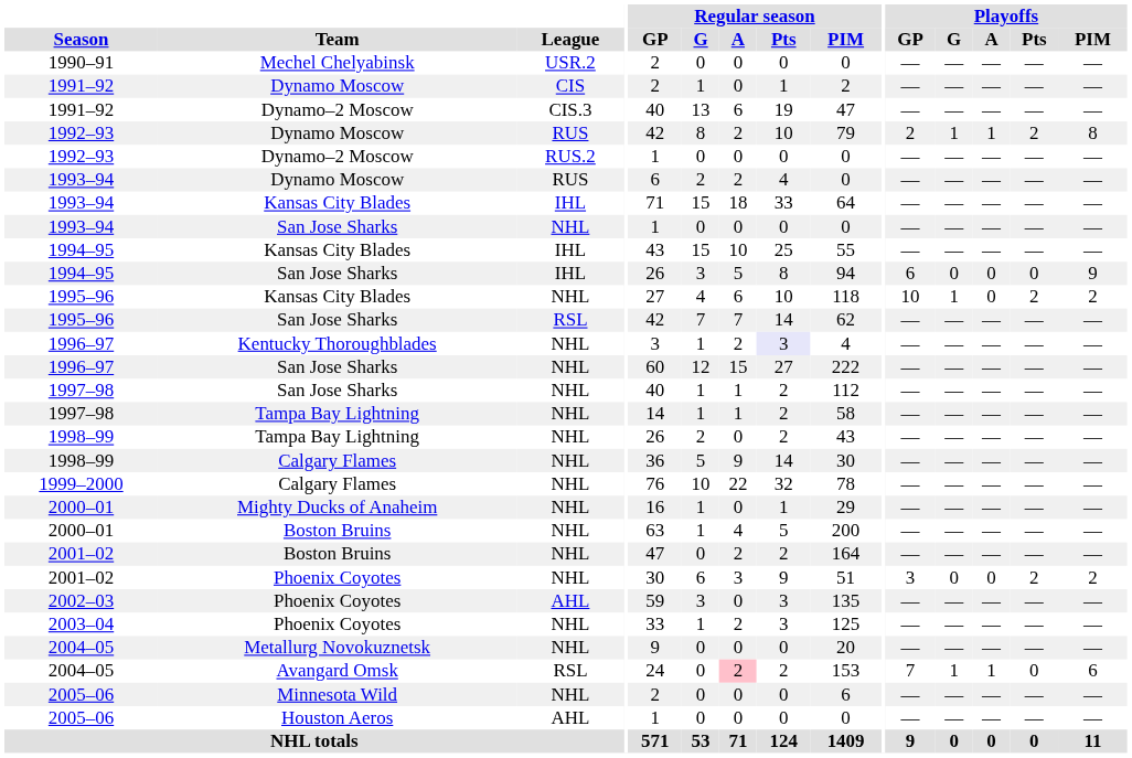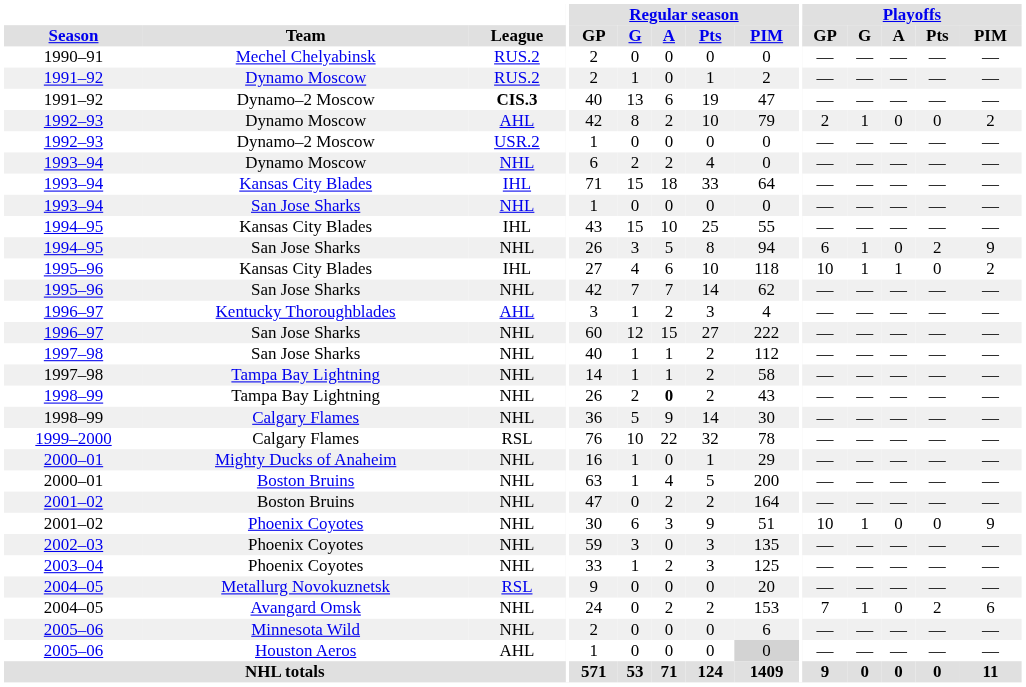1990–91 | League: USR.2 -> RUS.2
1991–92 / Dynamo Moscow | League: CIS -> RUS.2
1991–92 / Dynamo–2 Moscow | League: normal -> bold
1992–93 / Dynamo Moscow | League: RUS -> AHL
1992–93 / Dynamo Moscow | Playoffs / A: 1 -> 0
1992–93 / Dynamo Moscow | Playoffs / Pts: 2 -> 0
1992–93 / Dynamo Moscow | Playoffs / PIM: 8 -> 2
1992–93 / Dynamo–2 Moscow | League: RUS.2 -> USR.2
1993–94 / Dynamo Moscow | League: RUS -> NHL
1994–95 / San Jose Sharks | League: IHL -> NHL
1994–95 / San Jose Sharks | Playoffs / G: 0 -> 1
1994–95 / San Jose Sharks | Playoffs / Pts: 0 -> 2
1995–96 / Kansas City Blades | League: NHL -> IHL
1995–96 / Kansas City Blades | Playoffs / A: 0 -> 1
1995–96 / Kansas City Blades | Playoffs / Pts: 2 -> 0
1995–96 / San Jose Sharks | League: RSL -> NHL
1996–97 / Kentucky Thoroughblades | League: NHL -> AHL
1996–97 / Kentucky Thoroughblades | Regular season / Pts: lavender background -> no background
1998–99 / Tampa Bay Lightning | Regular season / A: normal -> bold
1999–2000 | League: NHL -> RSL
2001–02 / Phoenix Coyotes | Playoffs / GP: 3 -> 10
2001–02 / Phoenix Coyotes | Playoffs / G: 0 -> 1
2001–02 / Phoenix Coyotes | Playoffs / Pts: 2 -> 0
2001–02 / Phoenix Coyotes | Playoffs / PIM: 2 -> 9
2002–03 | League: AHL -> NHL
2004–05 / Metallurg Novokuznetsk | League: NHL -> RSL
2004–05 / Avangard Omsk | League: RSL -> NHL
2004–05 / Avangard Omsk | Regular season / A: pink background -> no background
2004–05 / Avangard Omsk | Playoffs / A: 1 -> 0
2004–05 / Avangard Omsk | Playoffs / Pts: 0 -> 2
2005–06 / Houston Aeros | Regular season / PIM: no background -> lightgrey background
